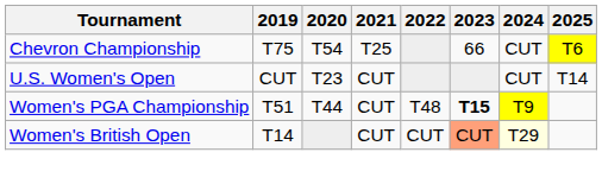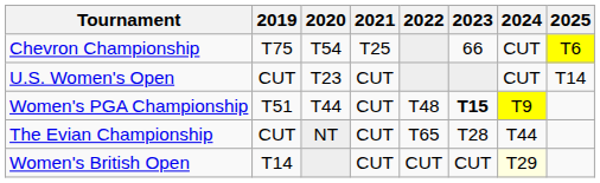+ row: The Evian Championship | CUT | NT | CUT | T65 | T28 | T44
Women's British Open | 2023: lightsalmon background -> no background
